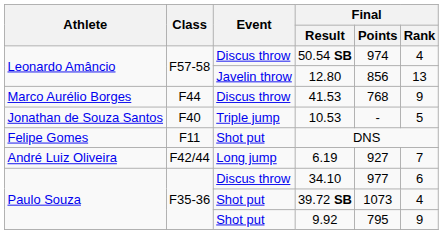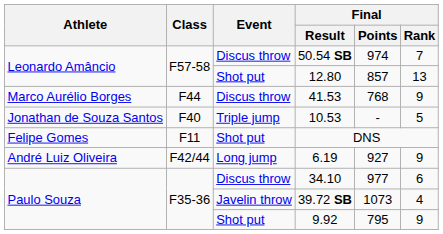50.54 SB | Final / Rank: 4 -> 7
12.80 | Event: Javelin throw -> Shot put
12.80 | Final / Points: 856 -> 857
6.19 | Final / Rank: 7 -> 9
39.72 SB | Event: Shot put -> Javelin throw
